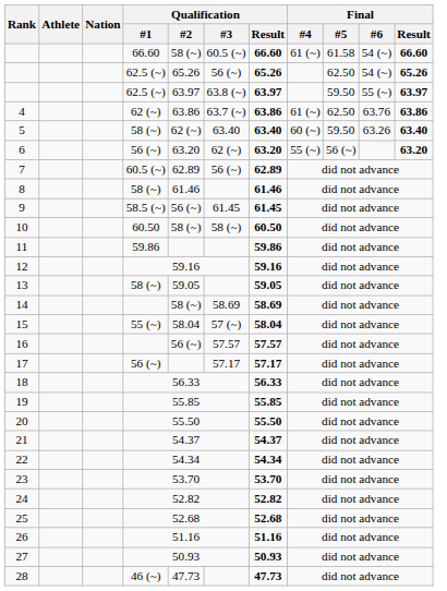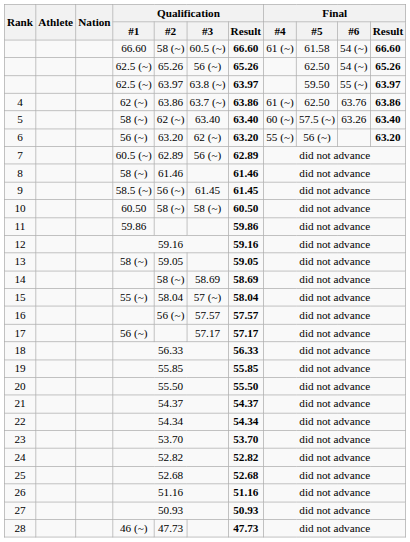5 | Final / #5: 59.50 -> 57.5 (~)
